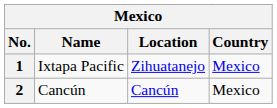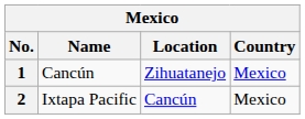1 | Name: Ixtapa Pacific -> Cancún
2 | Name: Cancún -> Ixtapa Pacific
